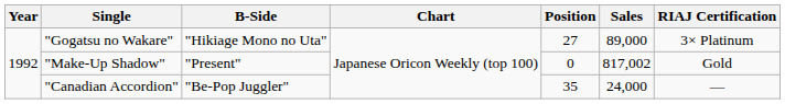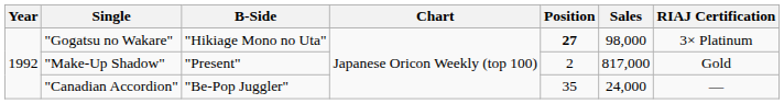"Gogatsu no Wakare" | Position: normal -> bold
"Gogatsu no Wakare" | Sales: 89,000 -> 98,000
"Make-Up Shadow" | Position: 0 -> 2
"Make-Up Shadow" | Sales: 817,002 -> 817,000
